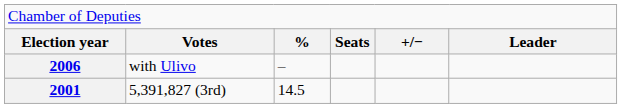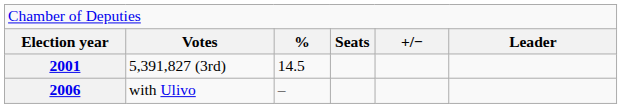rows swapped: 2001 <-> 2006
